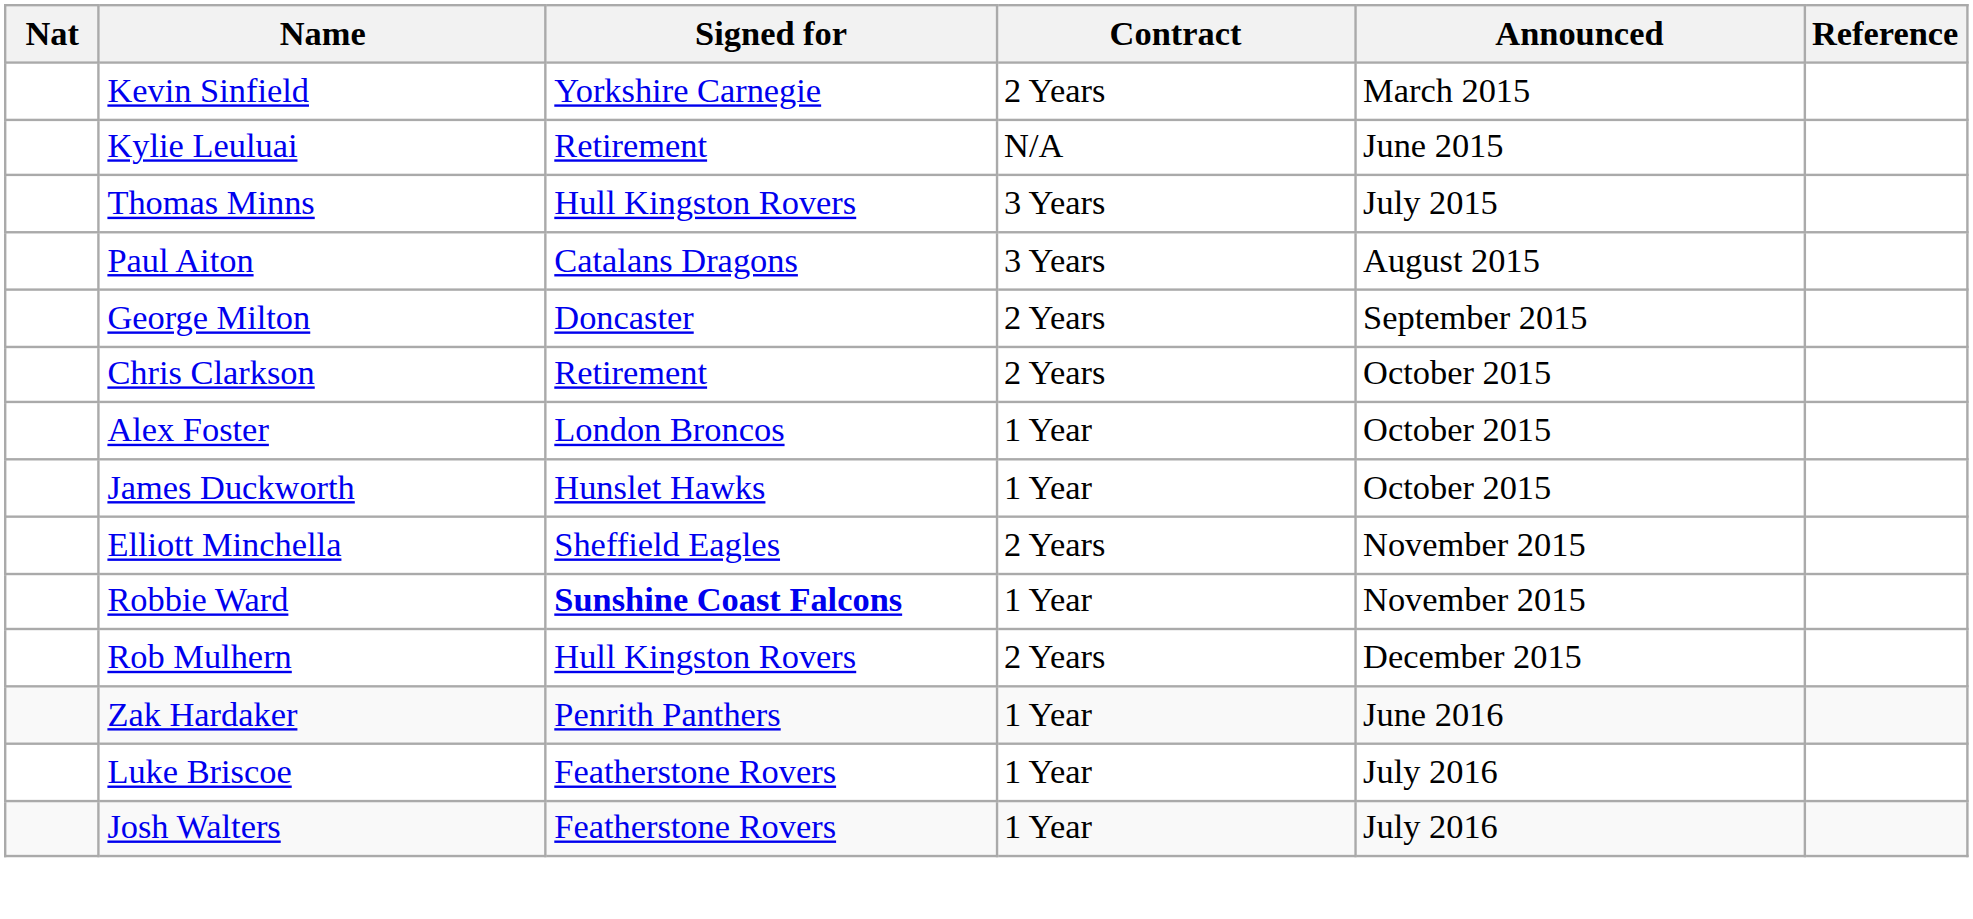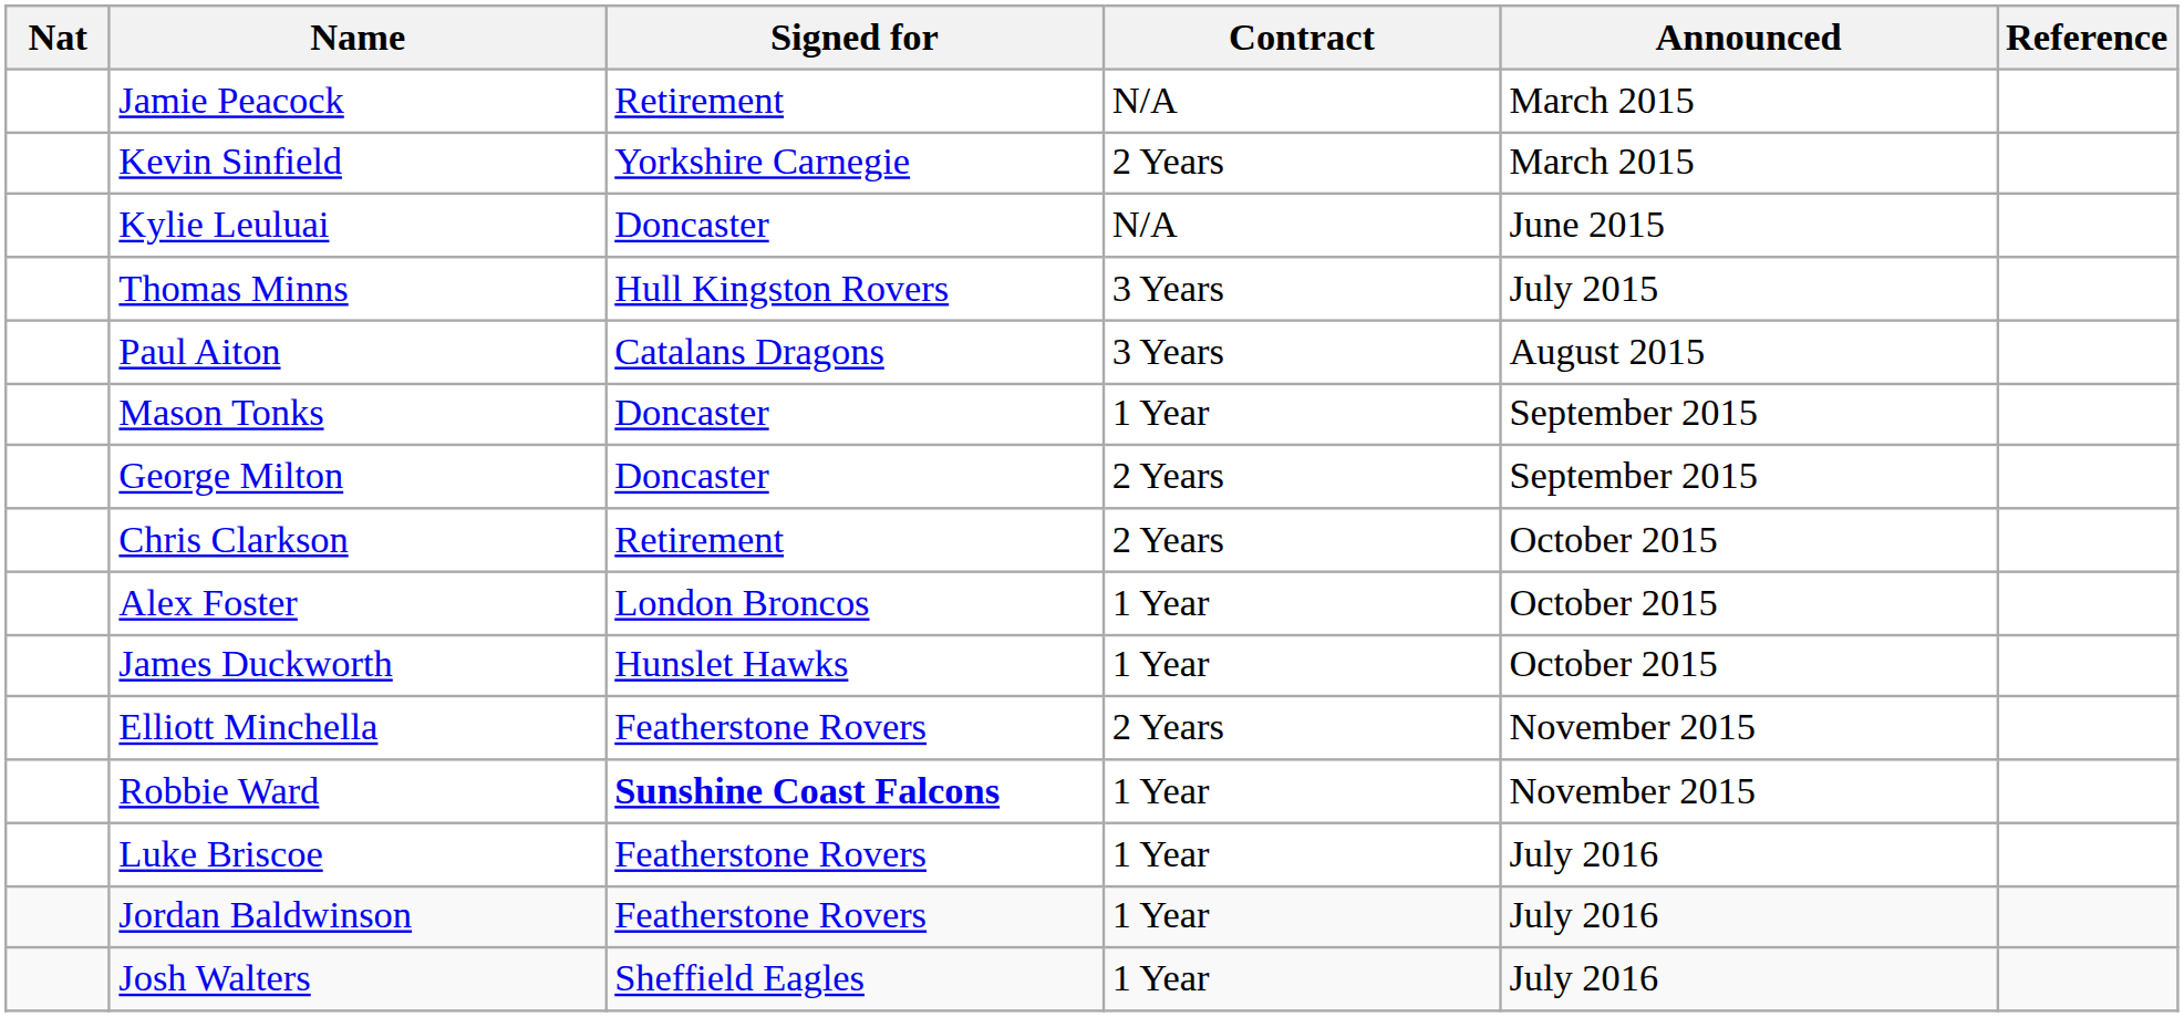+ row: Jamie Peacock | Retirement | N/A | March 2015
Kylie Leuluai | Signed for: Retirement -> Doncaster
+ row: Mason Tonks | Doncaster | 1 Year | September 2015
Elliott Minchella | Signed for: Sheffield Eagles -> Featherstone Rovers
- row: Rob Mulhern | Hull Kingston Rovers | 2 Years | December 2015
- row: Zak Hardaker | Penrith Panthers | 1 Year | June 2016
+ row: Jordan Baldwinson | Featherstone Rovers | 1 Year | July 2016
Josh Walters | Signed for: Featherstone Rovers -> Sheffield Eagles
